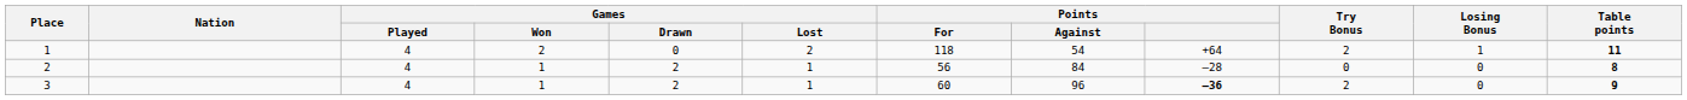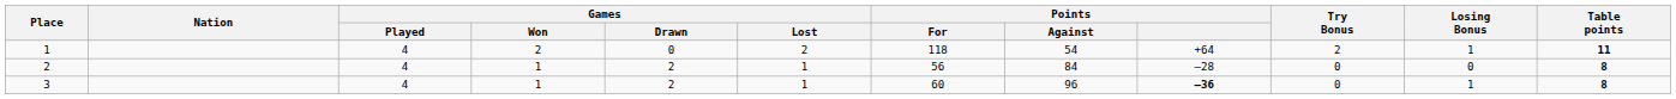3 | Try Bonus: 2 -> 0
3 | Losing Bonus: 0 -> 1
3 | Table points: 9 -> 8
